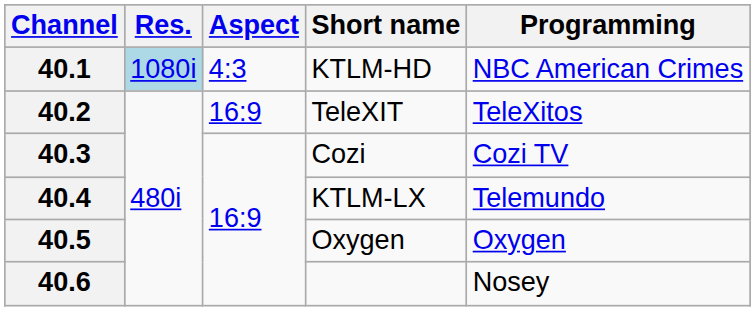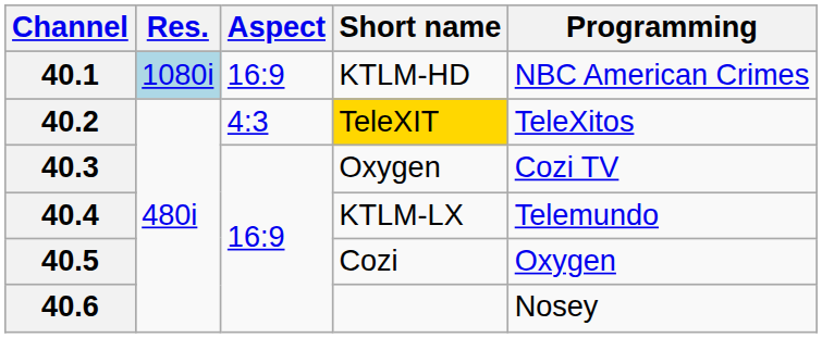40.1 | Aspect: 4:3 -> 16:9
40.2 | Aspect: 16:9 -> 4:3
40.2 | Short name: no background -> gold background
40.3 | Short name: Cozi -> Oxygen
40.5 | Short name: Oxygen -> Cozi
